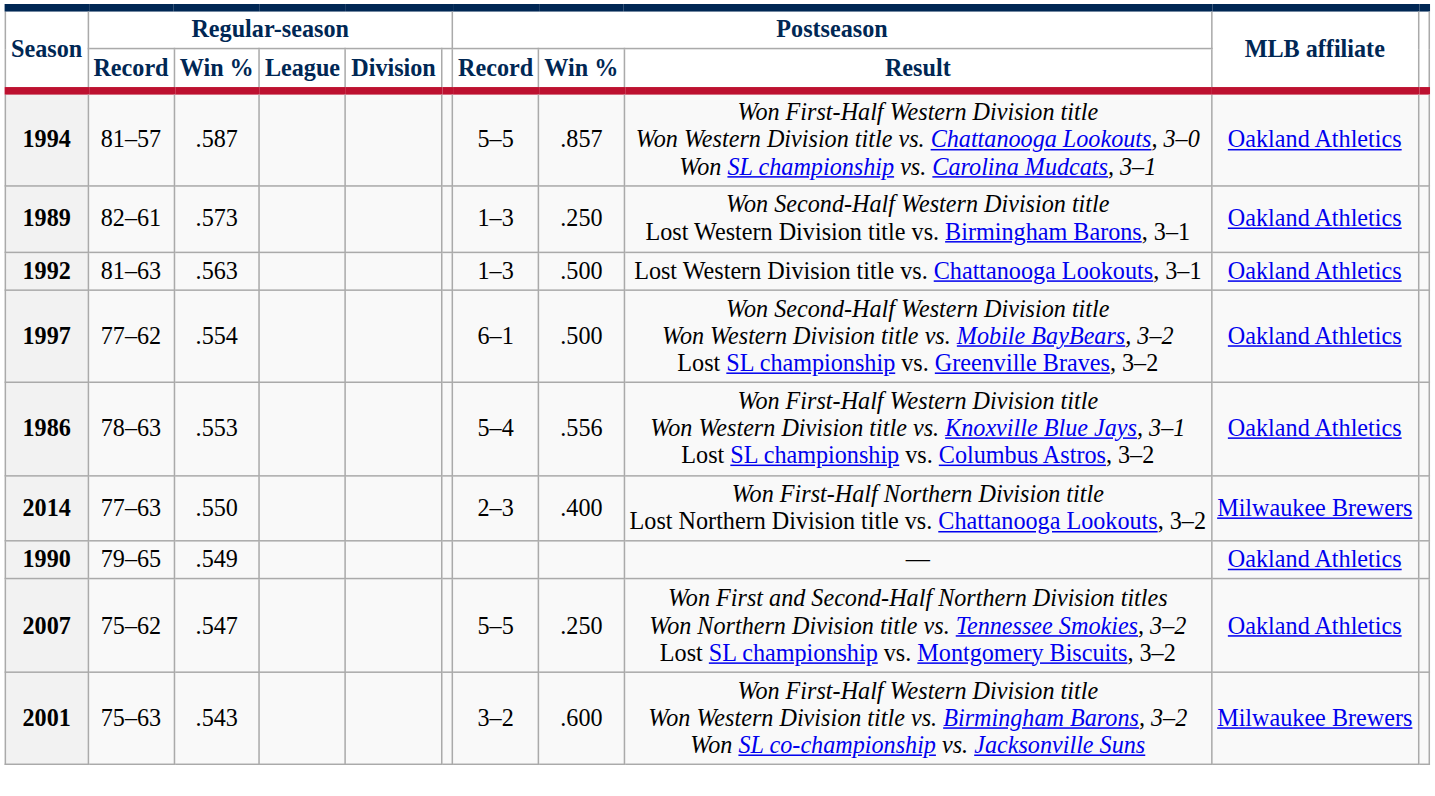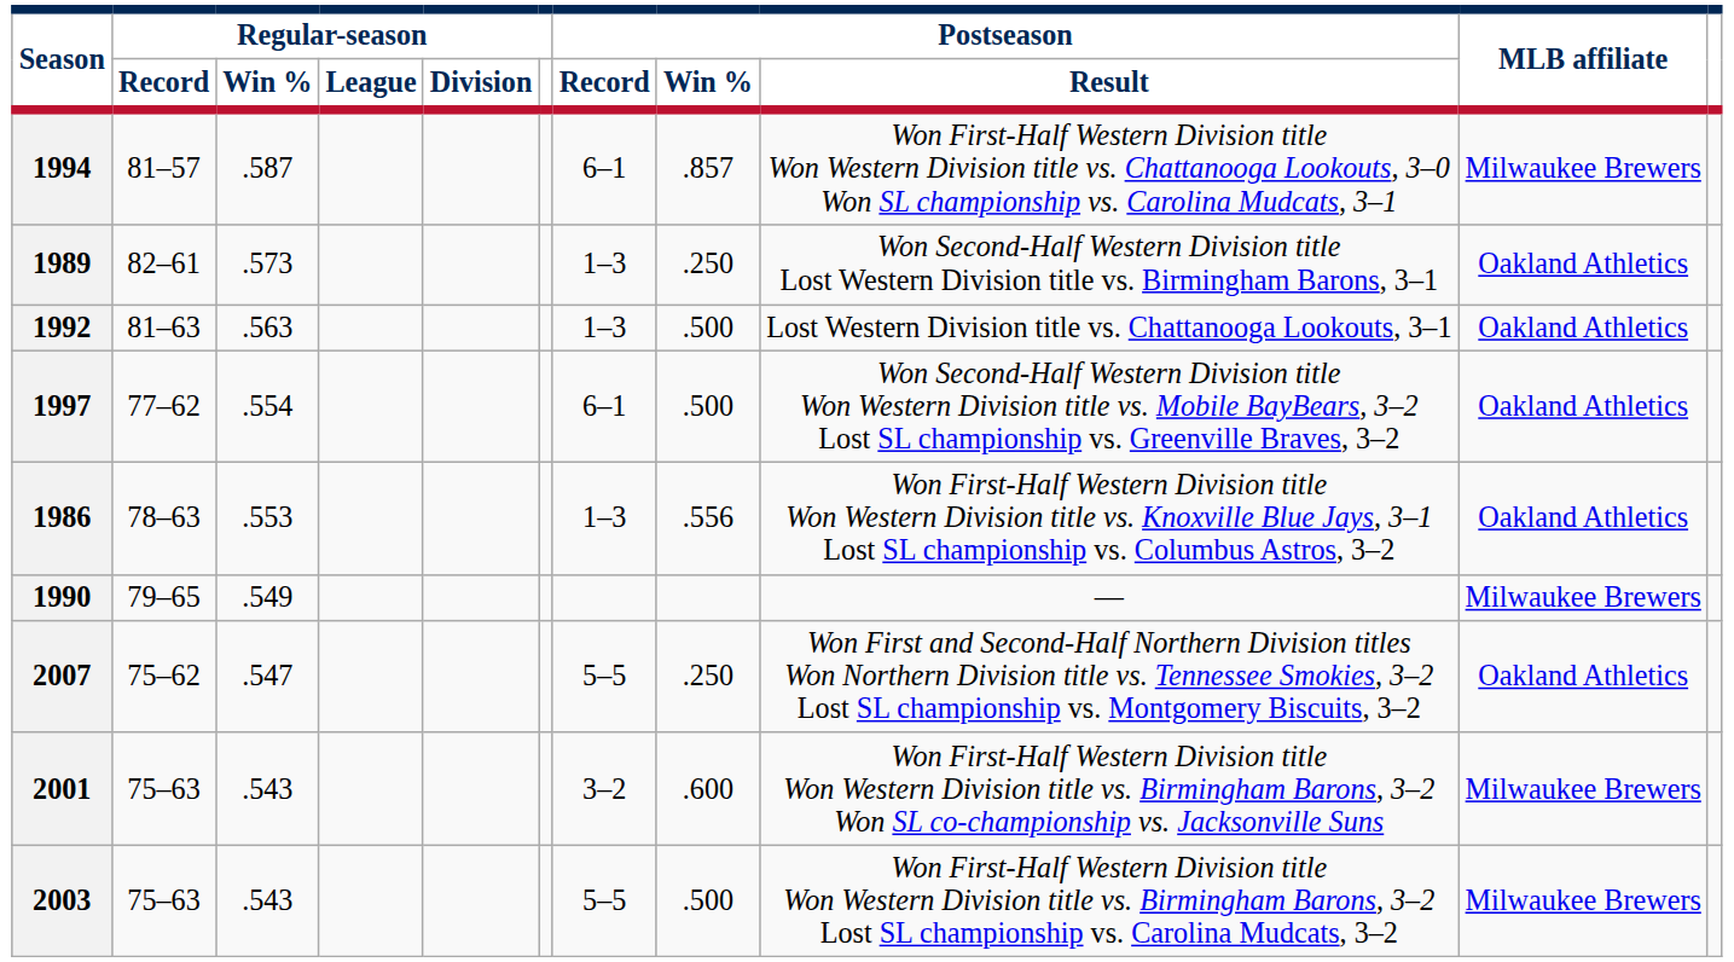1994 | Postseason / Record: 5–5 -> 6–1
1994 | MLB affiliate: Oakland Athletics -> Milwaukee Brewers
1986 | Postseason / Record: 5–4 -> 1–3
- row: 2014 | 77–63 | .550 | 2–3 | .400 | Won First-Half Northern Division title Lost Northern Division title vs. Chattanooga Lookouts, 3–2 | Milwaukee Brewers
1990 | MLB affiliate: Oakland Athletics -> Milwaukee Brewers
+ row: 2003 | 75–63 | .543 | 5–5 | .500 | Won First-Half Western Division title Won Western Division title vs. Birmingham Barons, 3–2 Lost SL championship vs. Carolina Mudcats, 3–2 | Milwaukee Brewers
